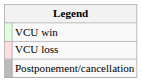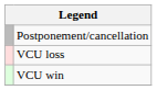rows swapped: VCU win <-> Postponement/cancellation
